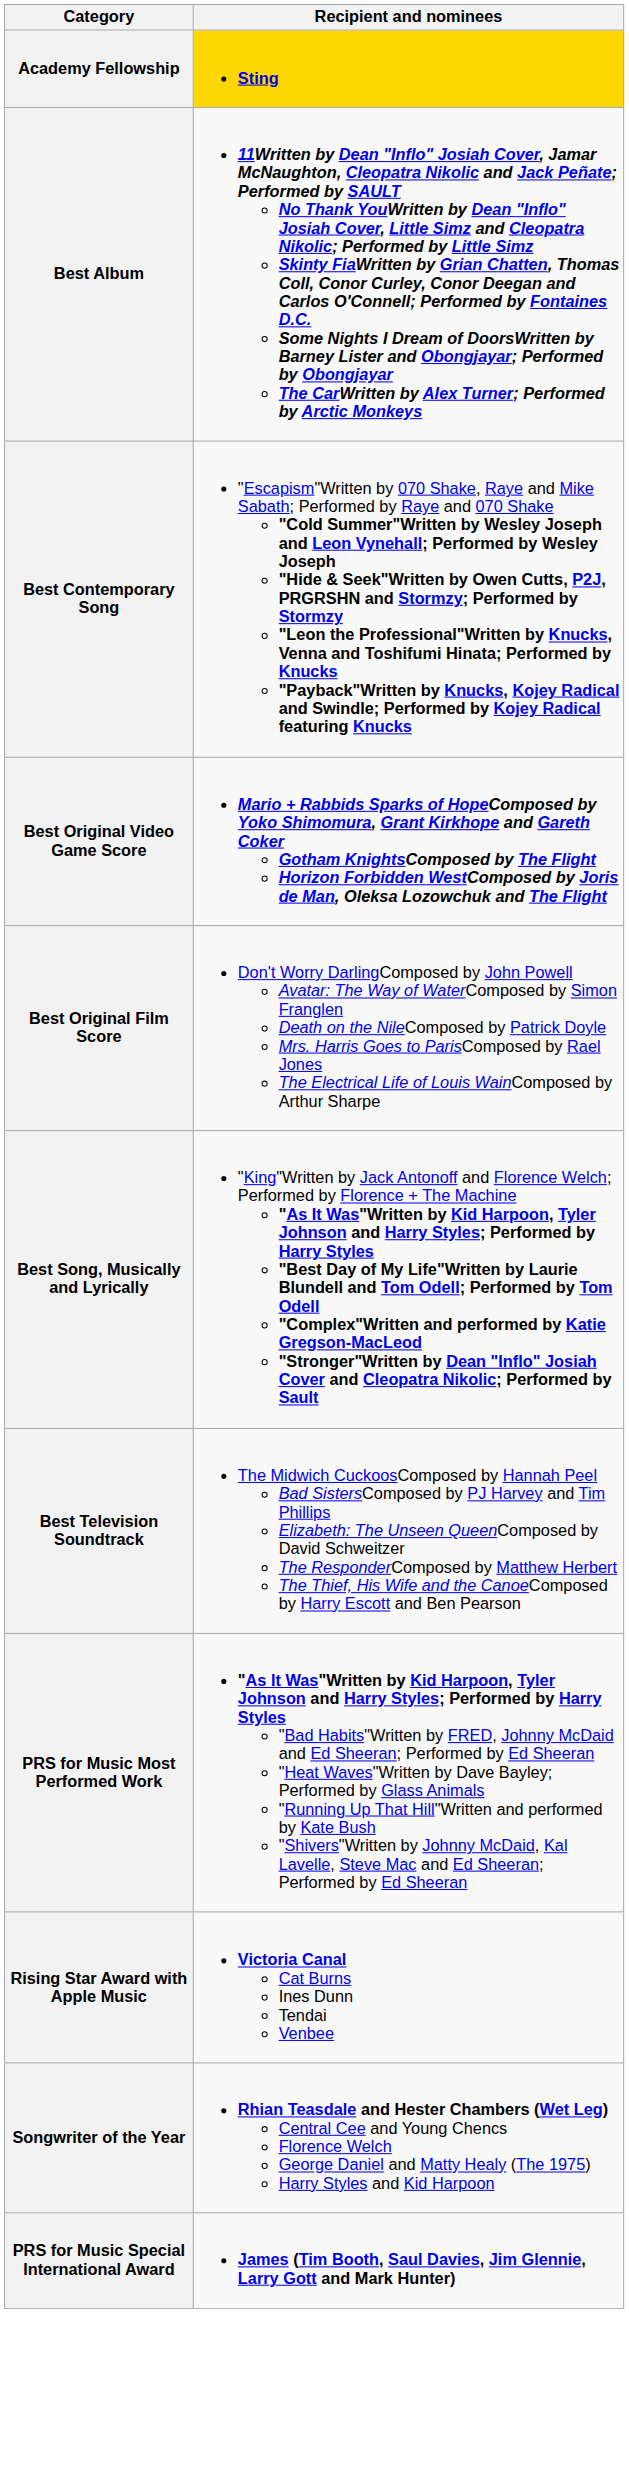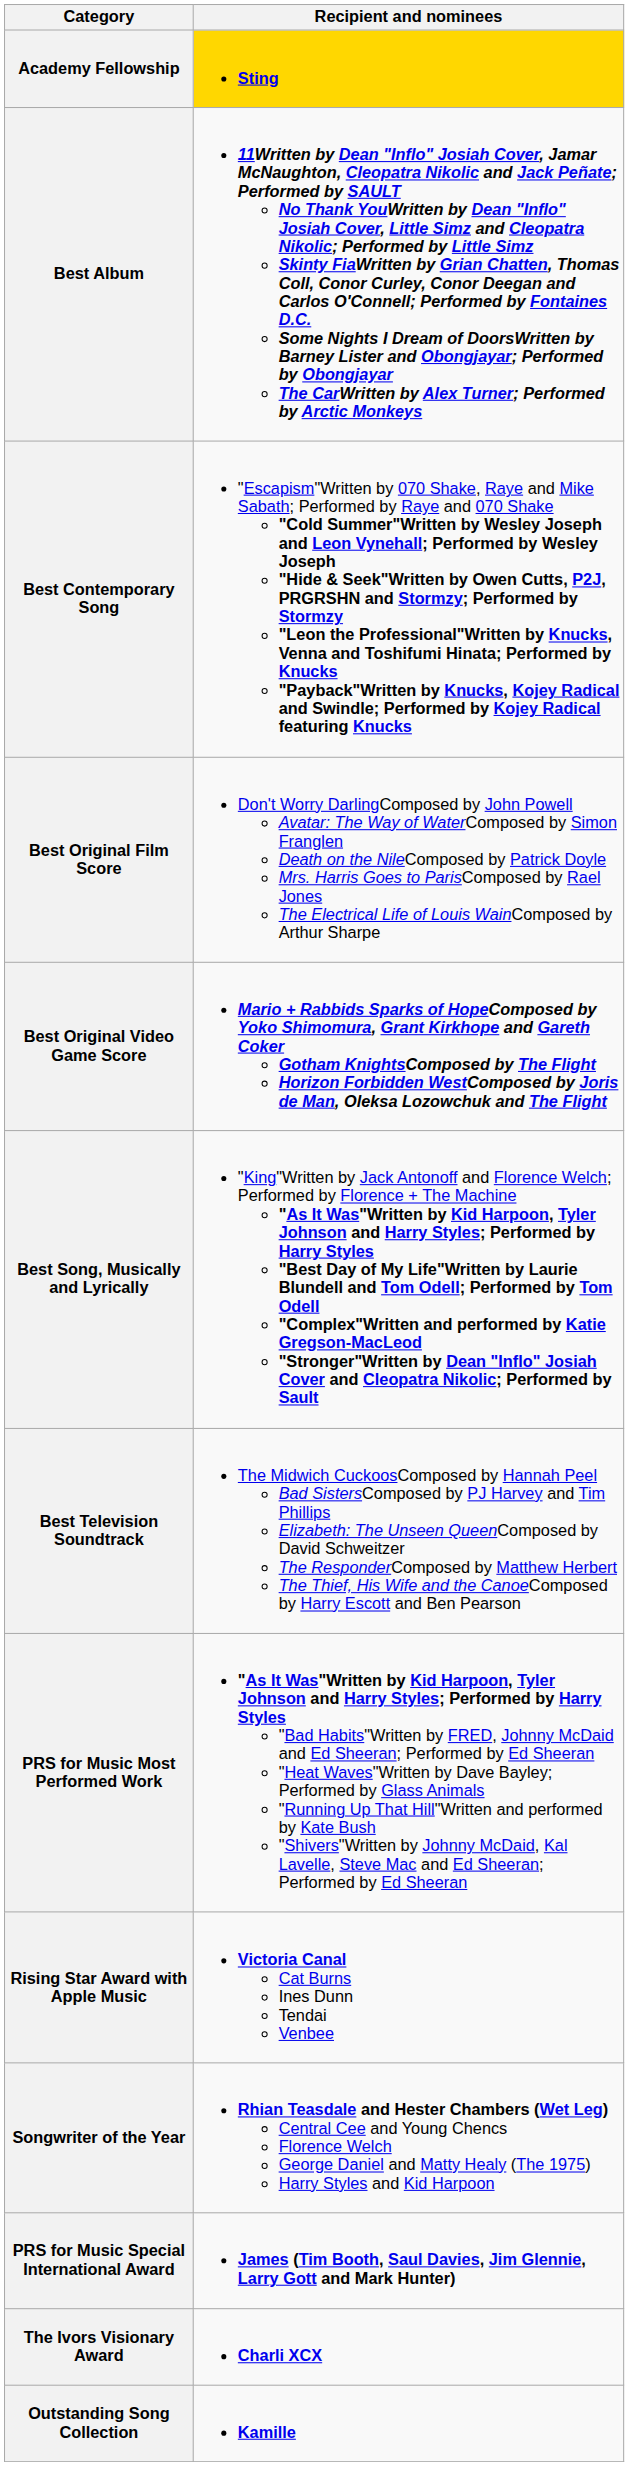rows swapped: Best Original Film Score <-> Best Original Video Game Score
+ row: The Ivors Visionary Award | Charli XCX
+ row: Outstanding Song Collection | Kamille
